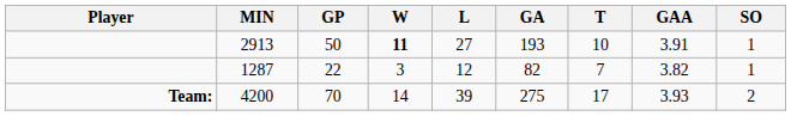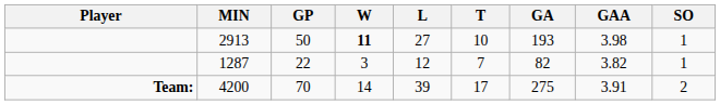columns swapped: T <-> GA
2913 | GAA: 3.91 -> 3.98
4200 | GAA: 3.93 -> 3.91
